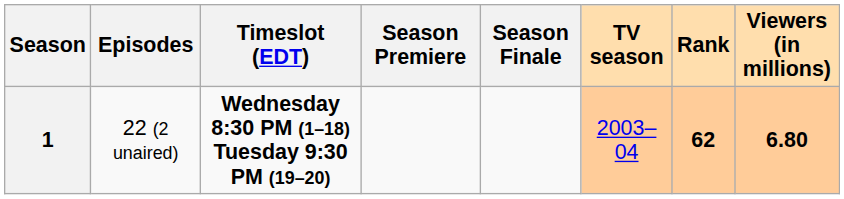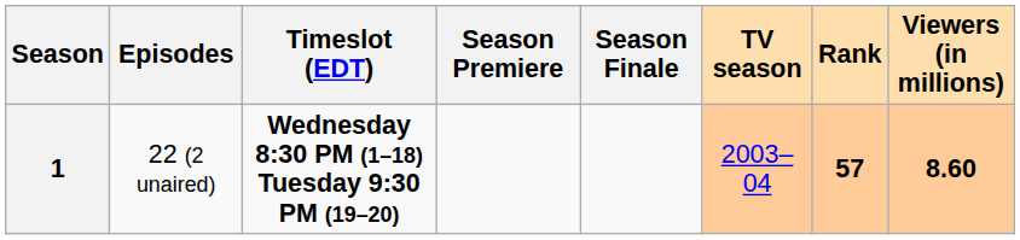1 | Rank: 62 -> 57
1 | Viewers (in millions): 6.80 -> 8.60
